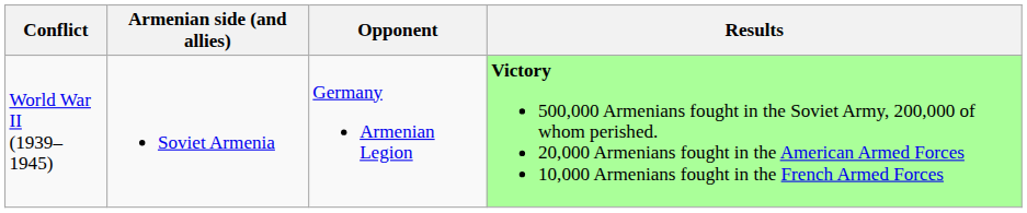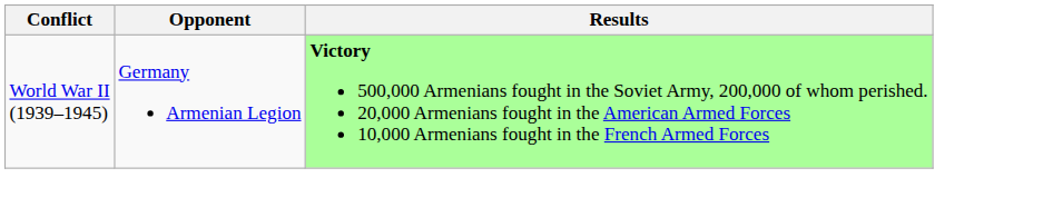- column: Armenian side (and allies) | Soviet Armenia
